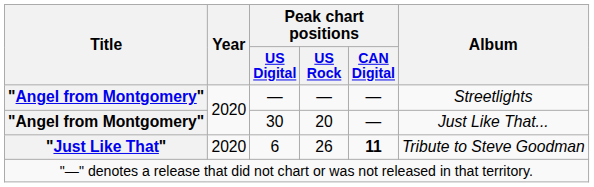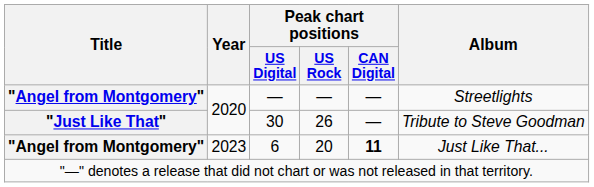30 | Title: "Angel from Montgomery" -> "Just Like That"
30 | Peak chart positions / US Rock: 20 -> 26
30 | Album: Just Like That... -> Tribute to Steve Goodman
6 | Title: "Just Like That" -> "Angel from Montgomery"
6 | Year: 2020 -> 2023
6 | Peak chart positions / US Rock: 26 -> 20
6 | Album: Tribute to Steve Goodman -> Just Like That...
